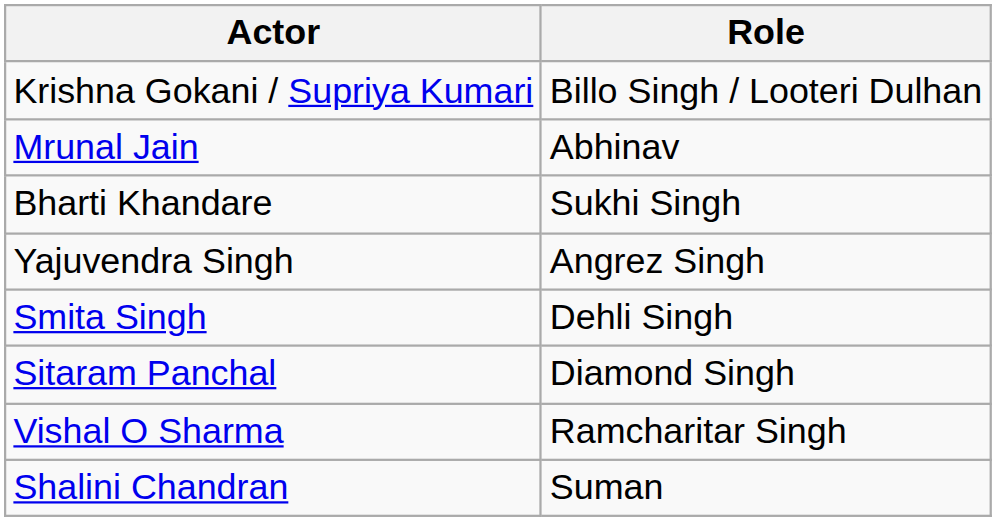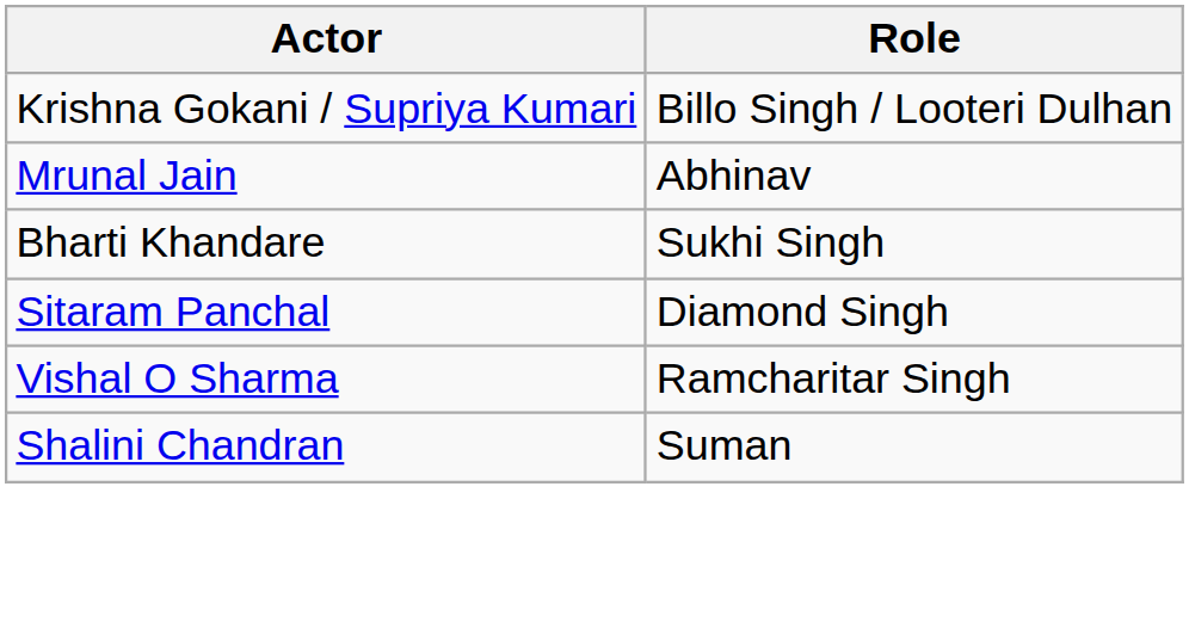- row: Yajuvendra Singh | Angrez Singh
- row: Smita Singh | Dehli Singh
